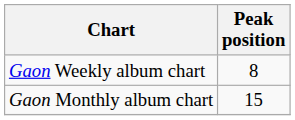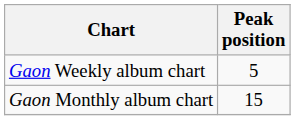Gaon Weekly album chart | Peak position: 8 -> 5
